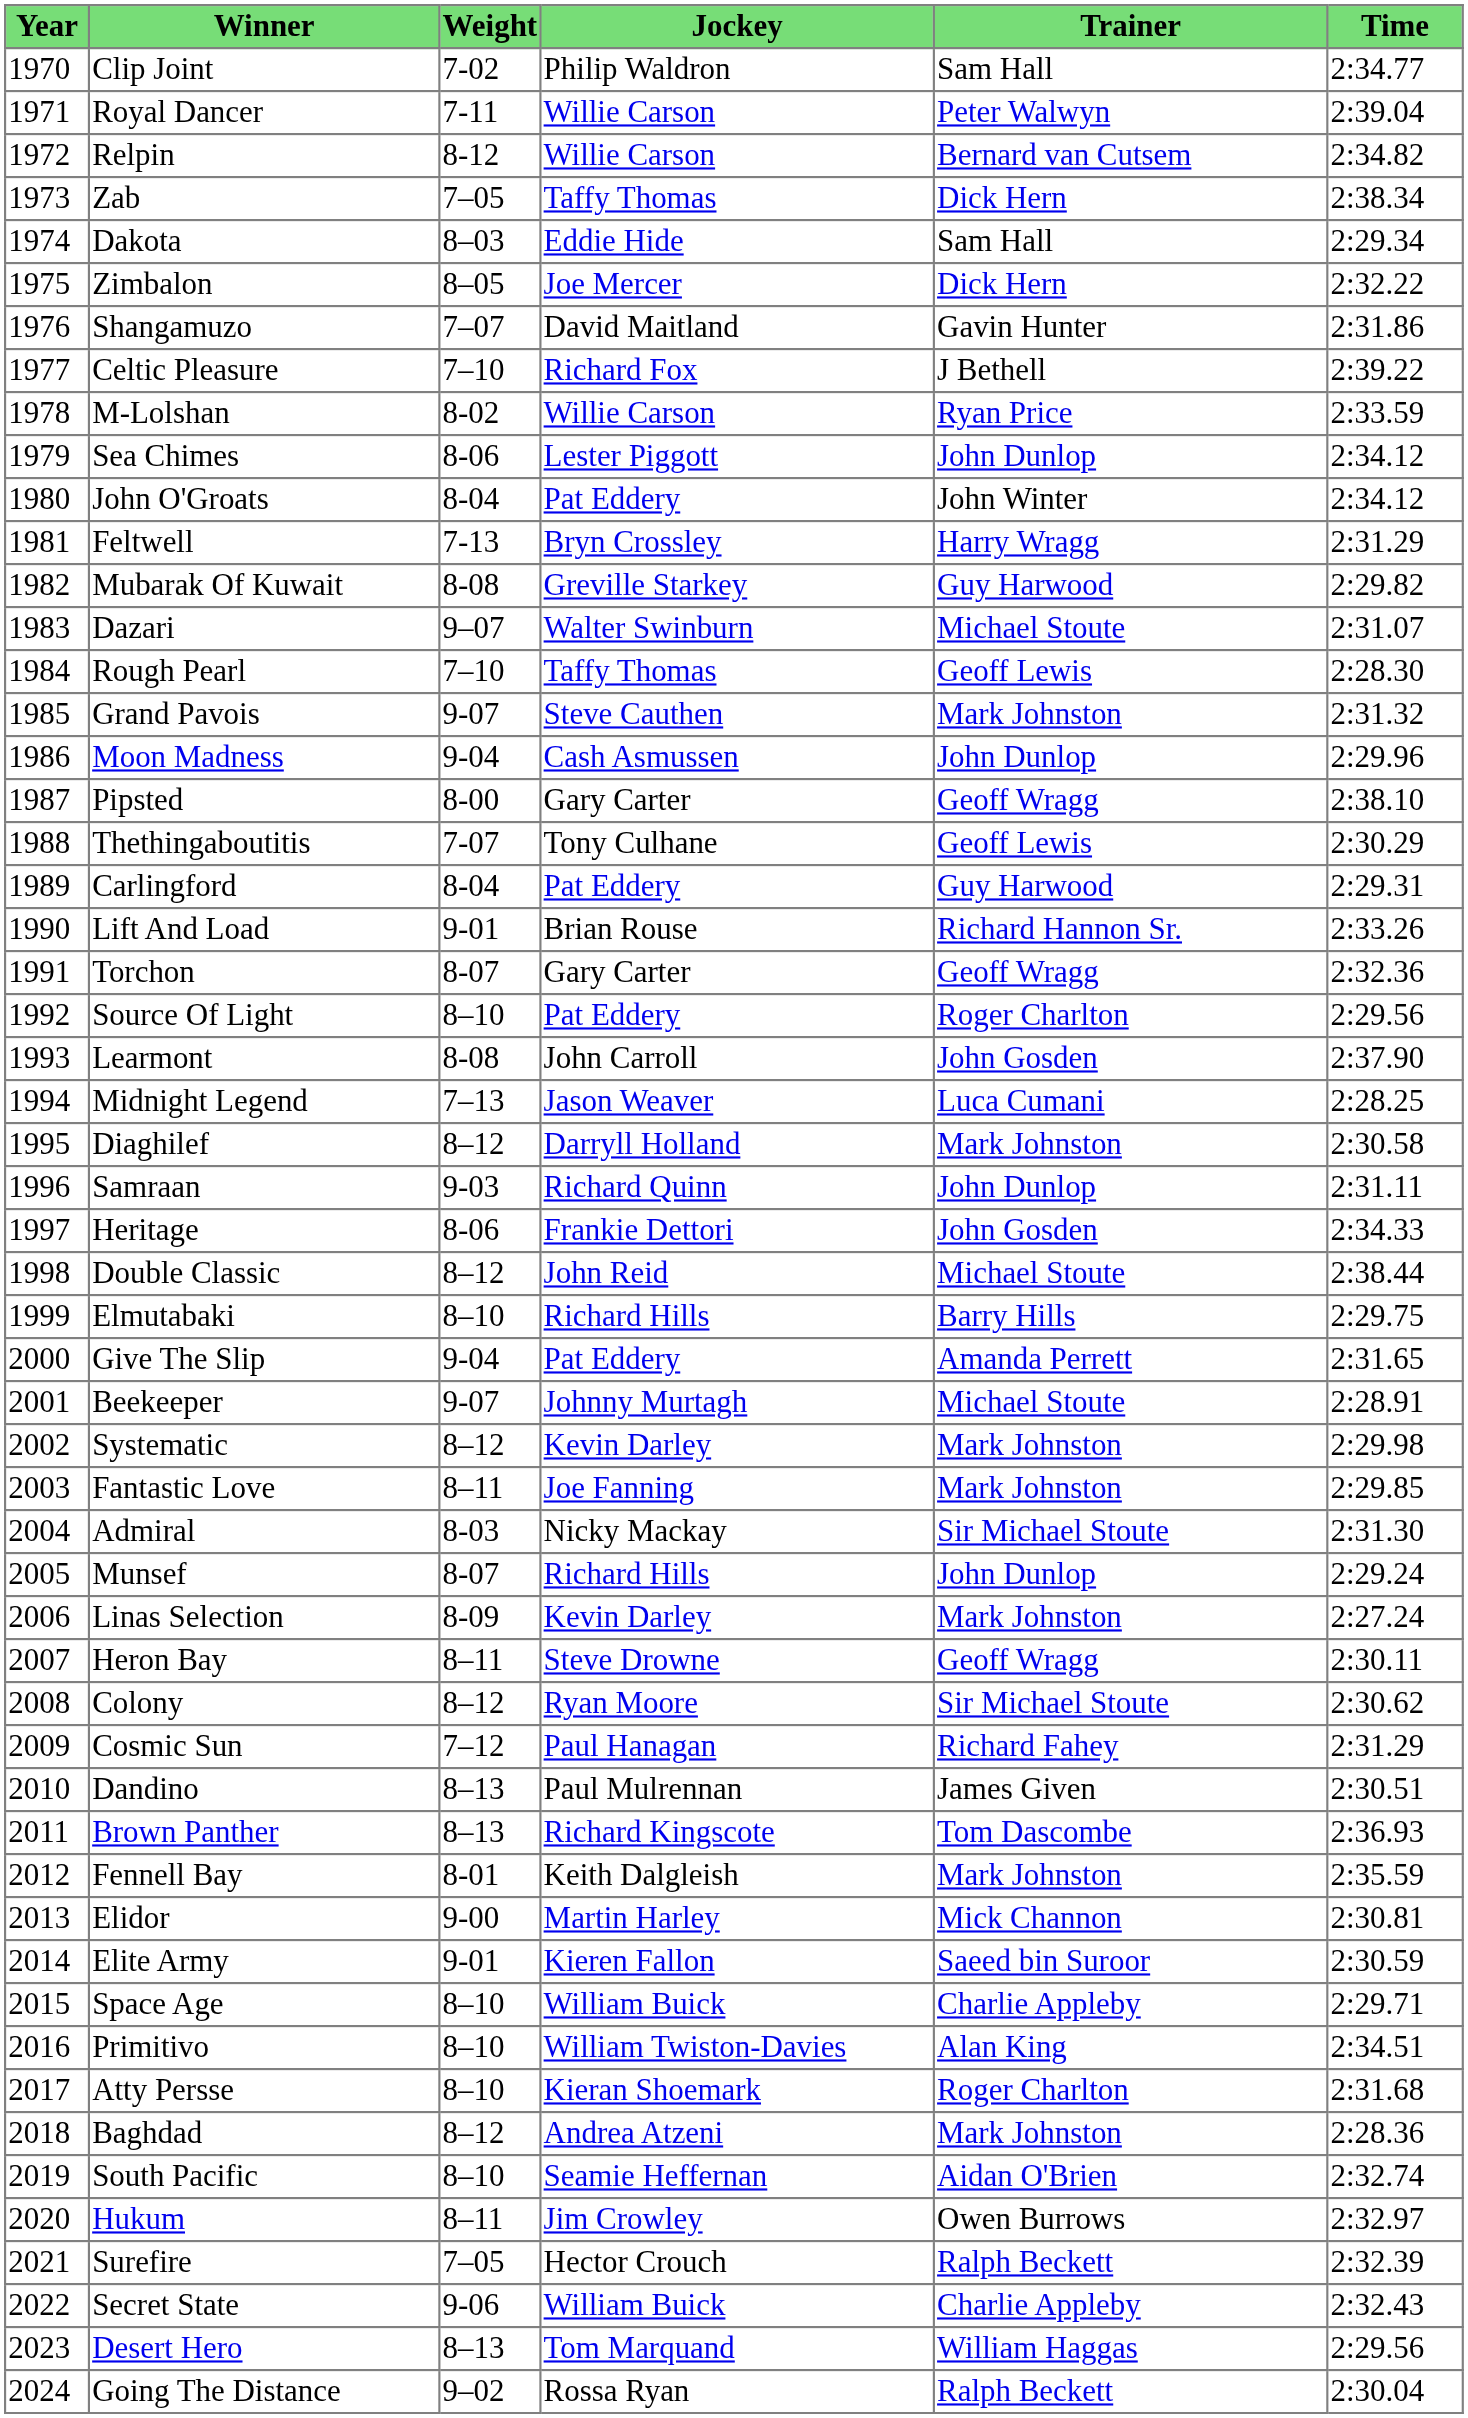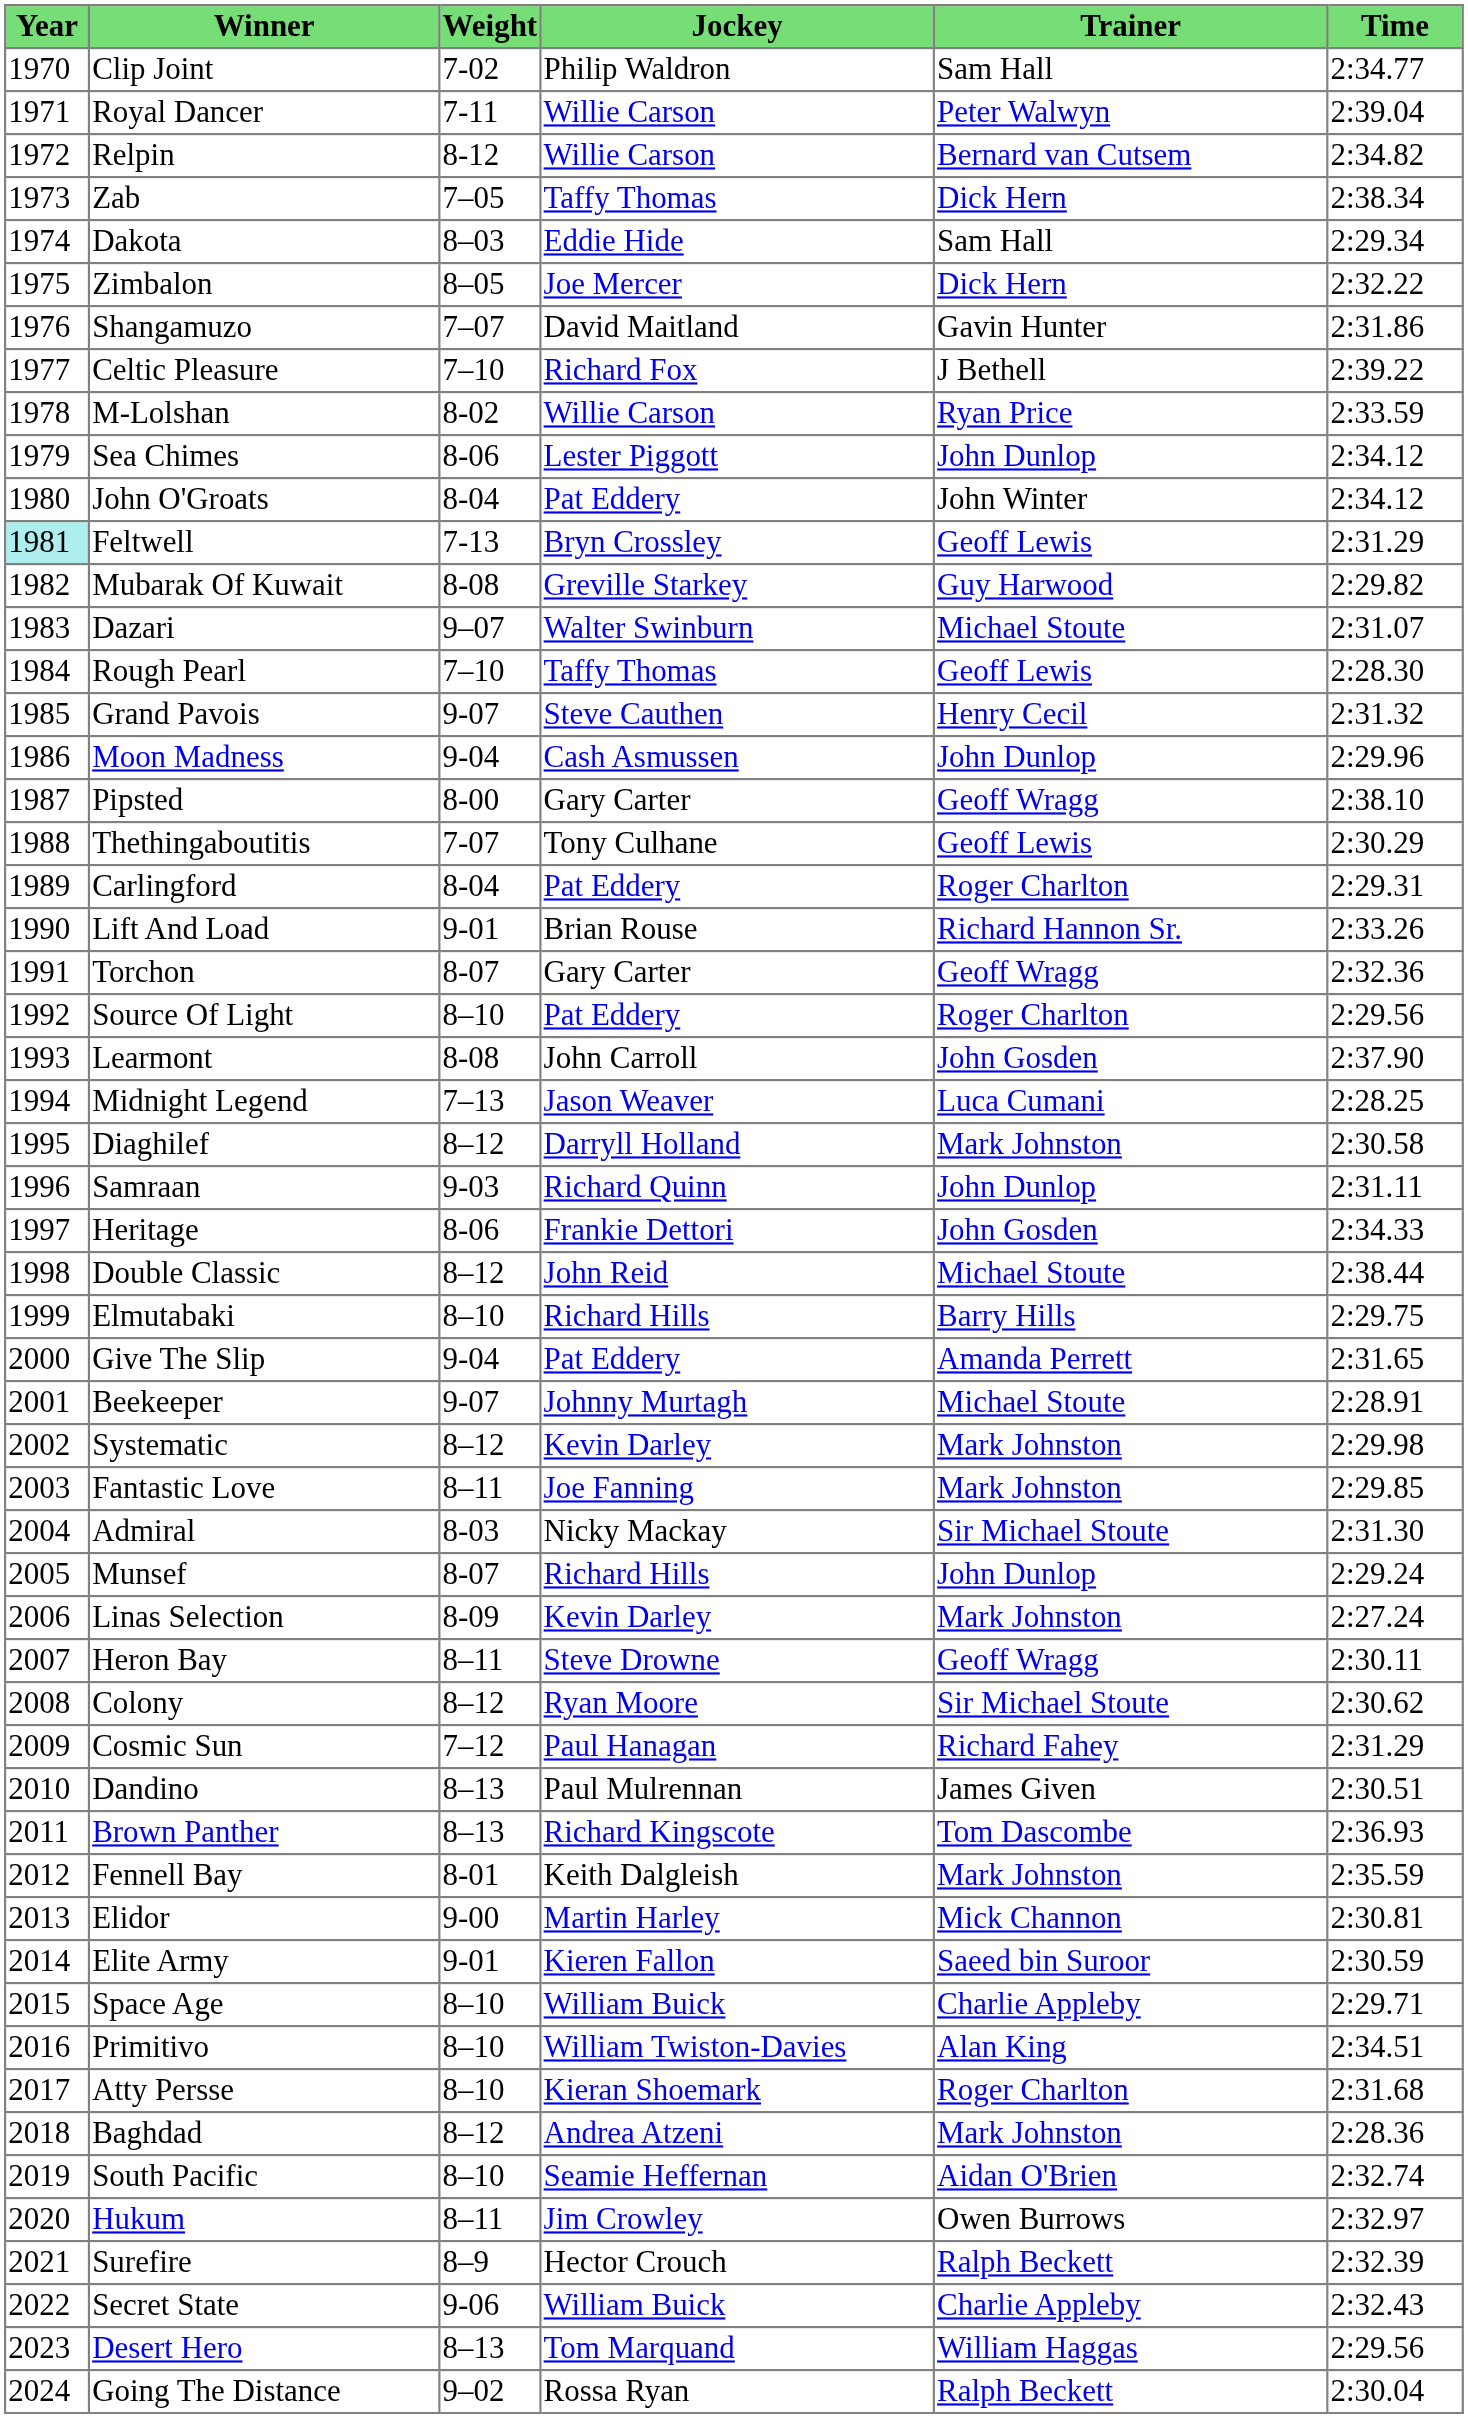Feltwell | Year: no background -> paleturquoise background
Feltwell | Trainer: Harry Wragg -> Geoff Lewis
Grand Pavois | Trainer: Mark Johnston -> Henry Cecil
Carlingford | Trainer: Guy Harwood -> Roger Charlton
Surefire | Weight: 7–05 -> 8–9
